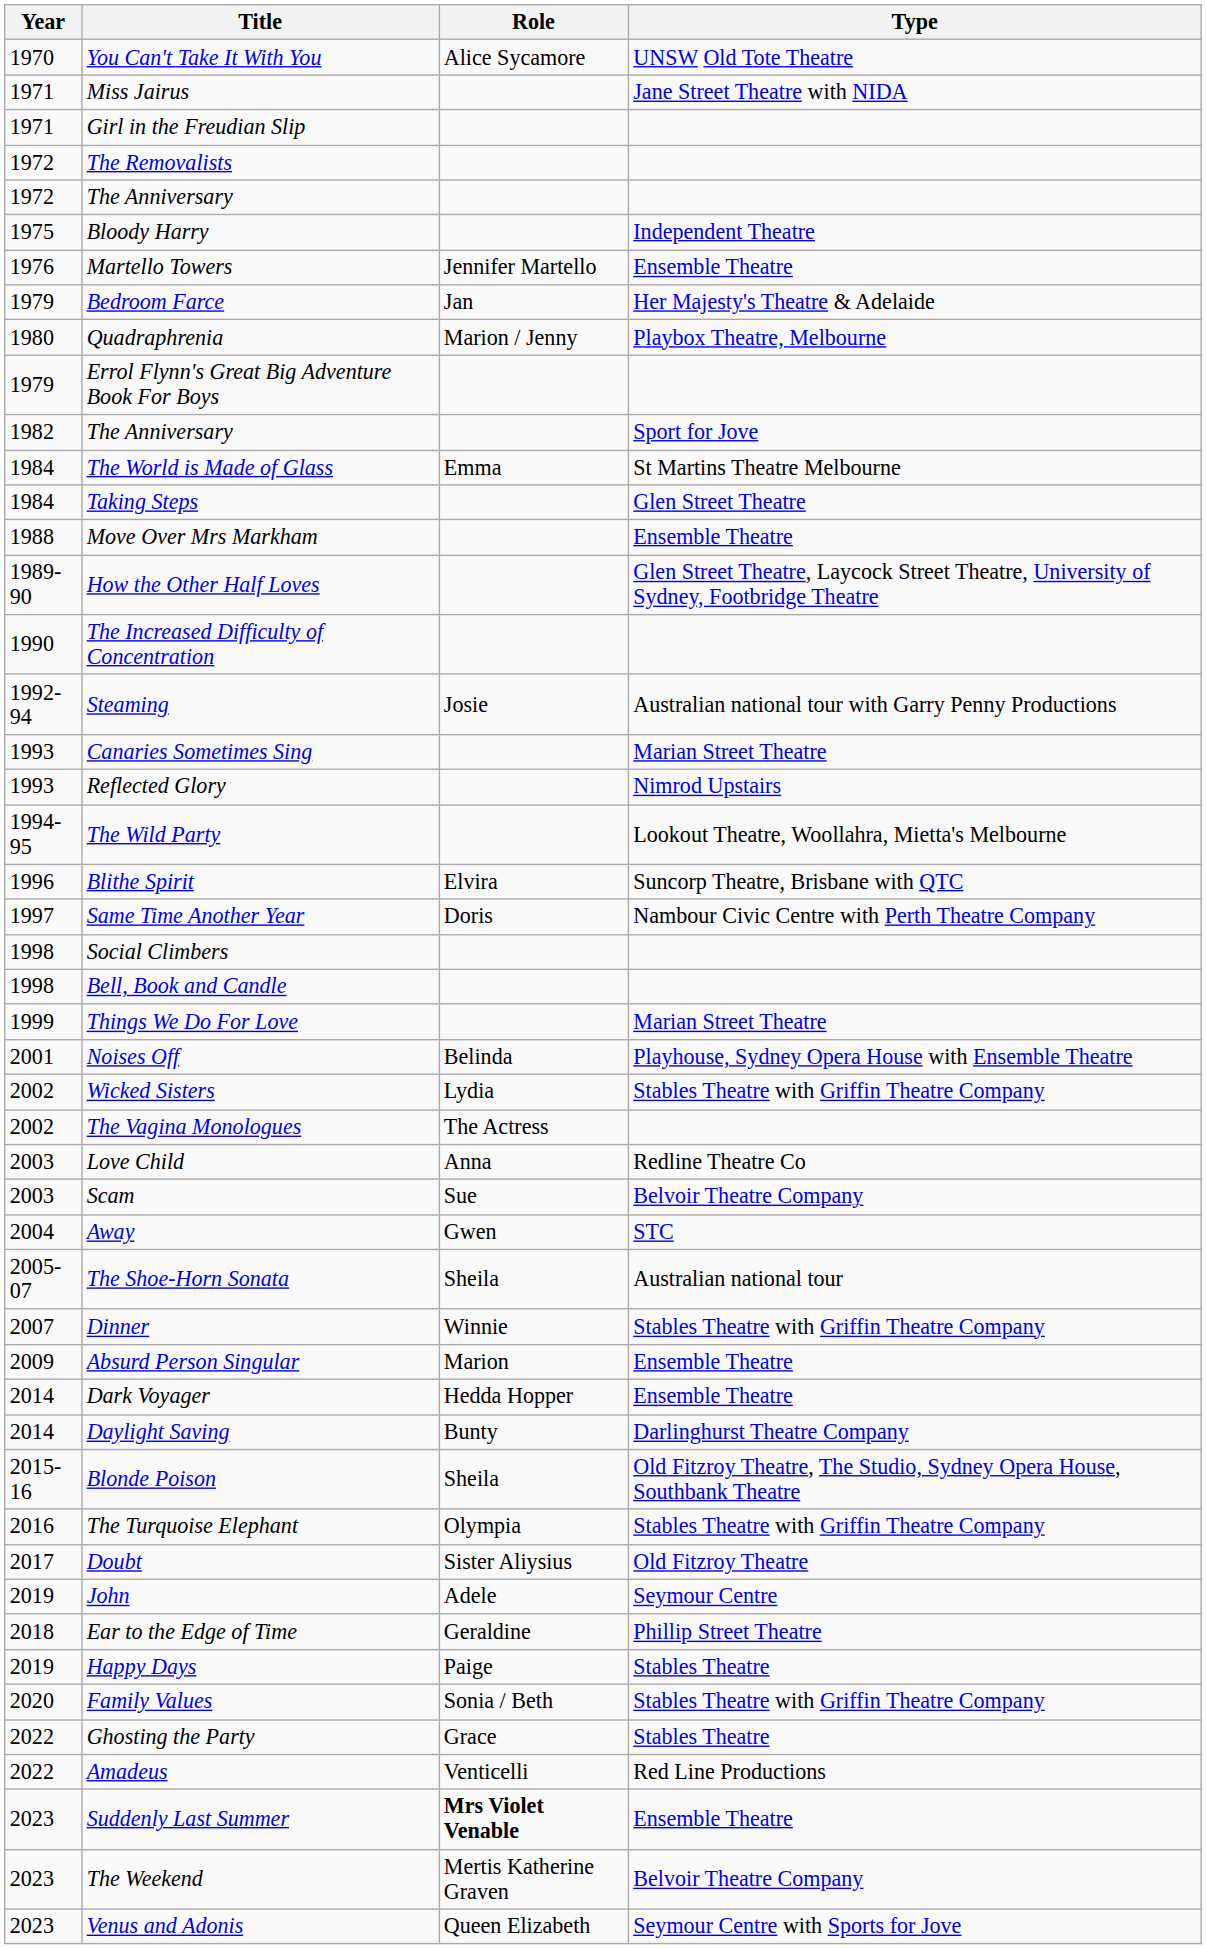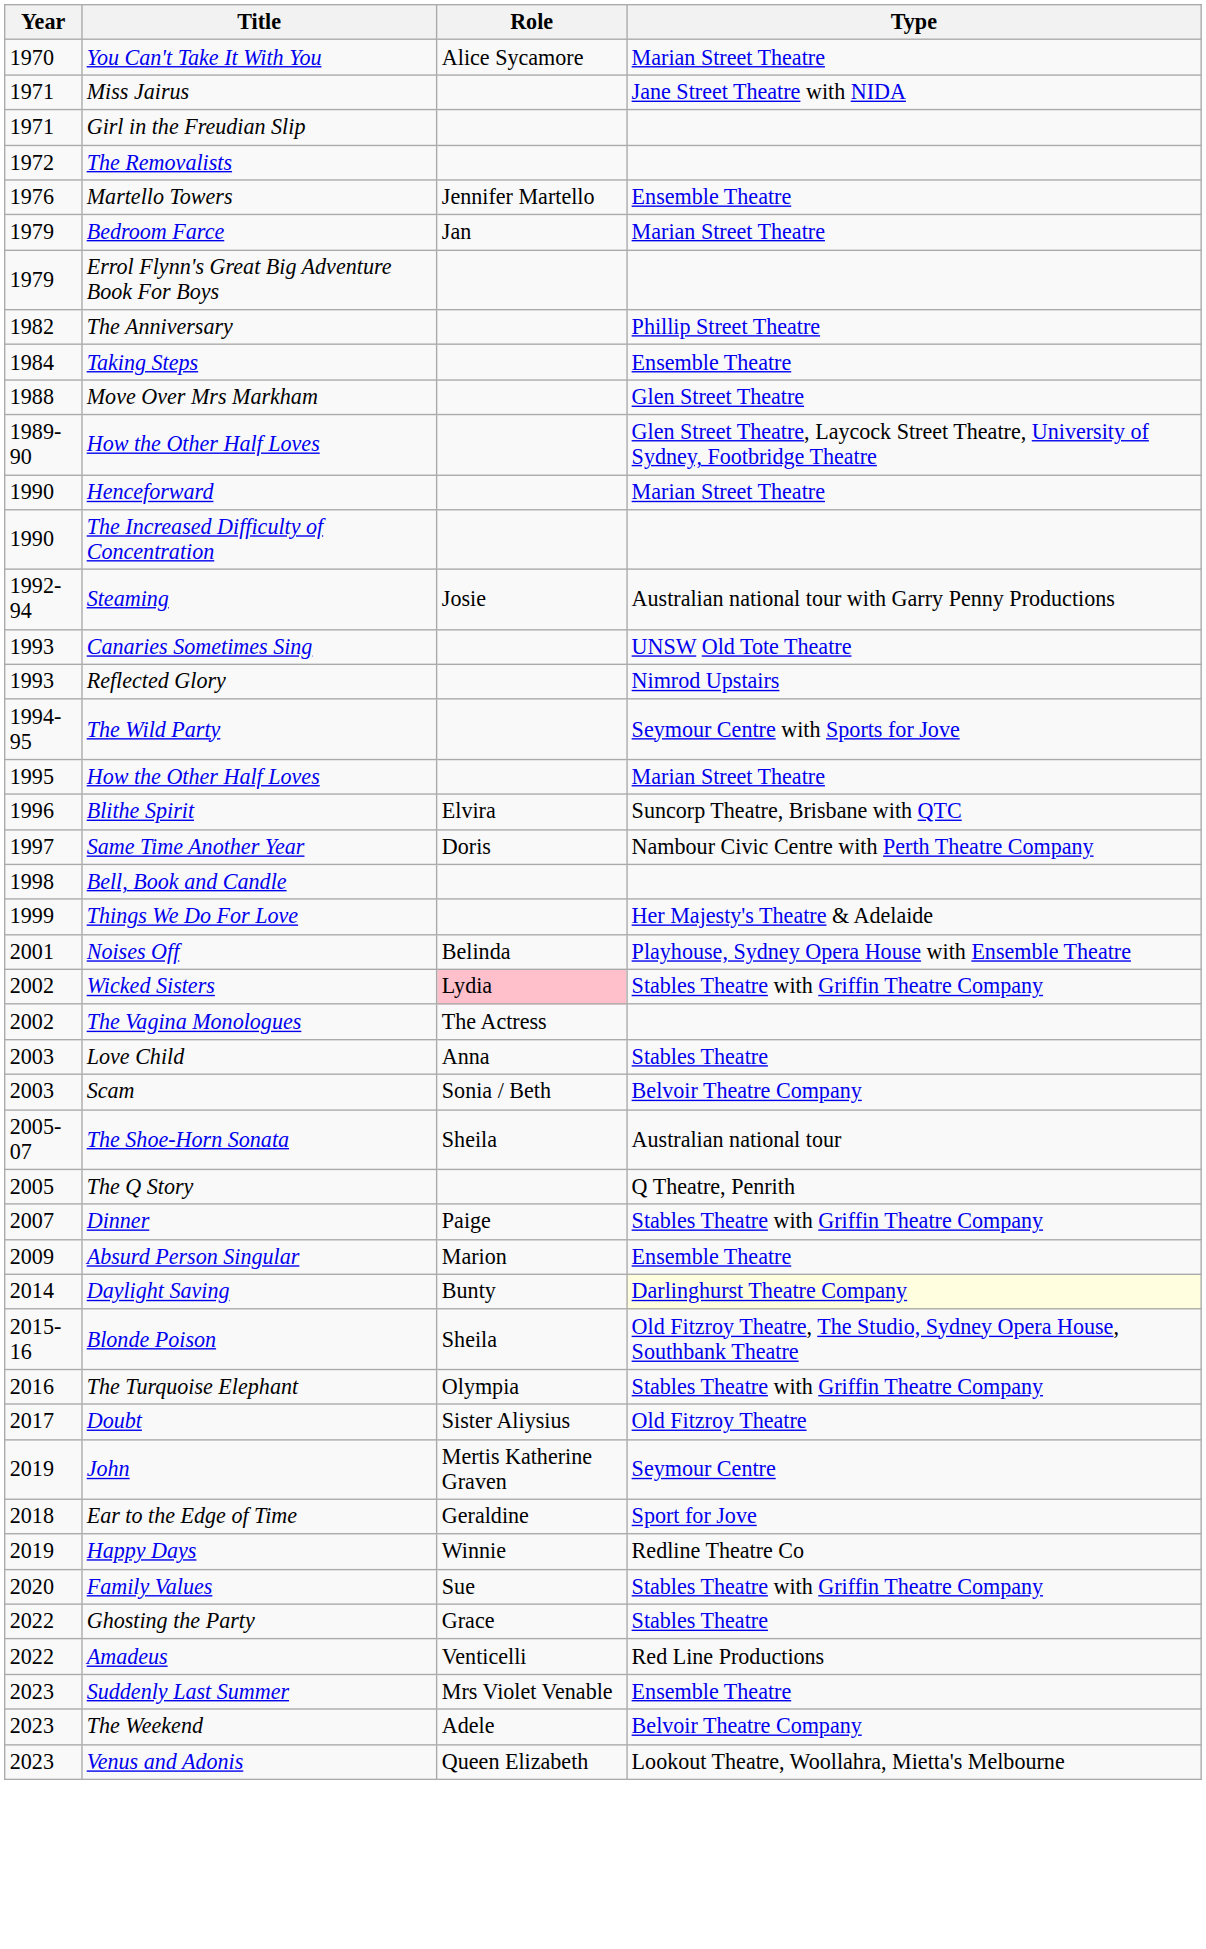You Can't Take It With You | Type: UNSW Old Tote Theatre -> Marian Street Theatre
- row: 1972 | The Anniversary
- row: 1975 | Bloody Harry | Independent Theatre
Bedroom Farce | Type: Her Majesty's Theatre & Adelaide -> Marian Street Theatre
- row: 1980 | Quadraphrenia | Marion / Jenny | Playbox Theatre, Melbourne
1982 / The Anniversary | Type: Sport for Jove -> Phillip Street Theatre
- row: 1984 | The World is Made of Glass | Emma | St Martins Theatre Melbourne
Taking Steps | Type: Glen Street Theatre -> Ensemble Theatre
Move Over Mrs Markham | Type: Ensemble Theatre -> Glen Street Theatre
+ row: 1990 | Henceforward | Marian Street Theatre
Canaries Sometimes Sing | Type: Marian Street Theatre -> UNSW Old Tote Theatre
The Wild Party | Type: Lookout Theatre, Woollahra, Mietta's Melbourne -> Seymour Centre with Sports for Jove
+ row: 1995 | How the Other Half Loves | Marian Street Theatre
- row: 1998 | Social Climbers
Things We Do For Love | Type: Marian Street Theatre -> Her Majesty's Theatre & Adelaide
Wicked Sisters | Role: no background -> pink background
Love Child | Type: Redline Theatre Co -> Stables Theatre
Scam | Role: Sue -> Sonia / Beth
- row: 2004 | Away | Gwen | STC
+ row: 2005 | The Q Story | Q Theatre, Penrith
Dinner | Role: Winnie -> Paige
- row: 2014 | Dark Voyager | Hedda Hopper | Ensemble Theatre
Daylight Saving | Type: no background -> lightyellow background
John | Role: Adele -> Mertis Katherine Graven
Ear to the Edge of Time | Type: Phillip Street Theatre -> Sport for Jove
Happy Days | Role: Paige -> Winnie
Happy Days | Type: Stables Theatre -> Redline Theatre Co
Family Values | Role: Sonia / Beth -> Sue
Suddenly Last Summer | Role: bold -> normal
The Weekend | Role: Mertis Katherine Graven -> Adele
Venus and Adonis | Type: Seymour Centre with Sports for Jove -> Lookout Theatre, Woollahra, Mietta's Melbourne
